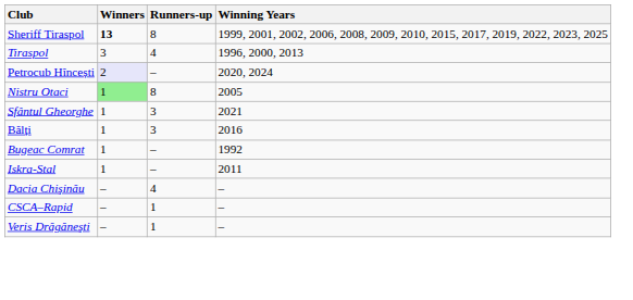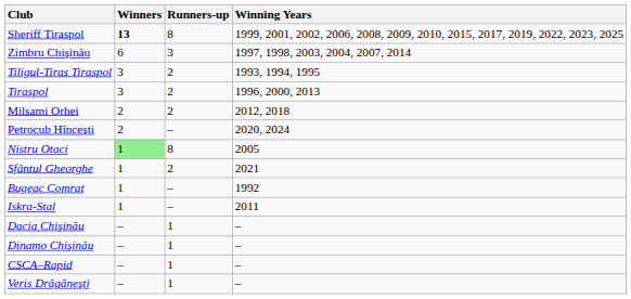+ row: Zimbru Chişinău | 6 | 3 | 1997, 1998, 2003, 2004, 2007, 2014
+ row: Tiligul-Tiras Tiraspol | 3 | 2 | 1993, 1994, 1995
Tiraspol | Runners-up: 4 -> 2
+ row: Milsami Orhei | 2 | 2 | 2012, 2018
Petrocub Hîncești | Winners: lavender background -> no background
Sfântul Gheorghe | Runners-up: 3 -> 2
- row: Bălți | 1 | 3 | 2016
Dacia Chişinău | Runners-up: 4 -> 1
+ row: Dinamo Chişinău | – | 1 | –
